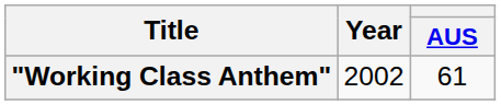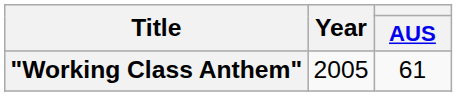"Working Class Anthem" | Year: 2002 -> 2005
